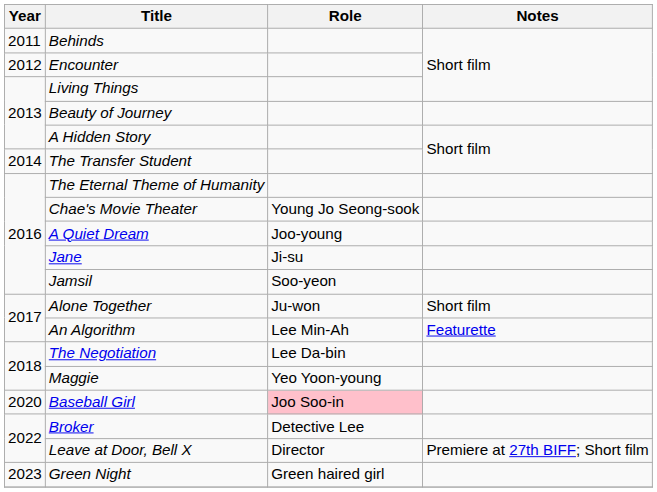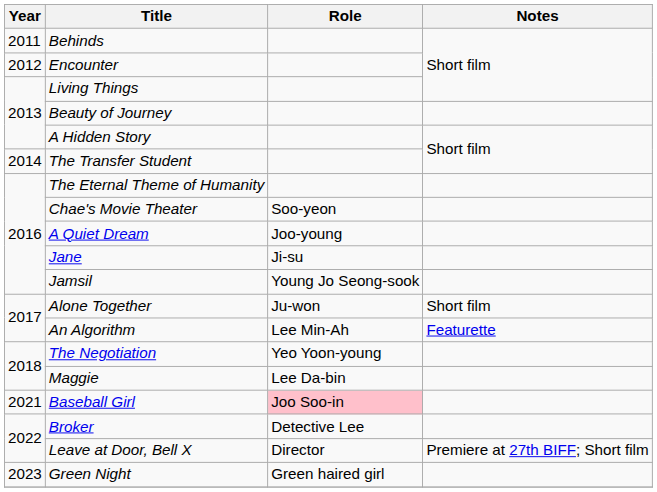Chae's Movie Theater | Role: Young Jo Seong-sook -> Soo-yeon
Jamsil | Role: Soo-yeon -> Young Jo Seong-sook
The Negotiation | Role: Lee Da-bin -> Yeo Yoon-young
Maggie | Role: Yeo Yoon-young -> Lee Da-bin
Baseball Girl | Year: 2020 -> 2021
